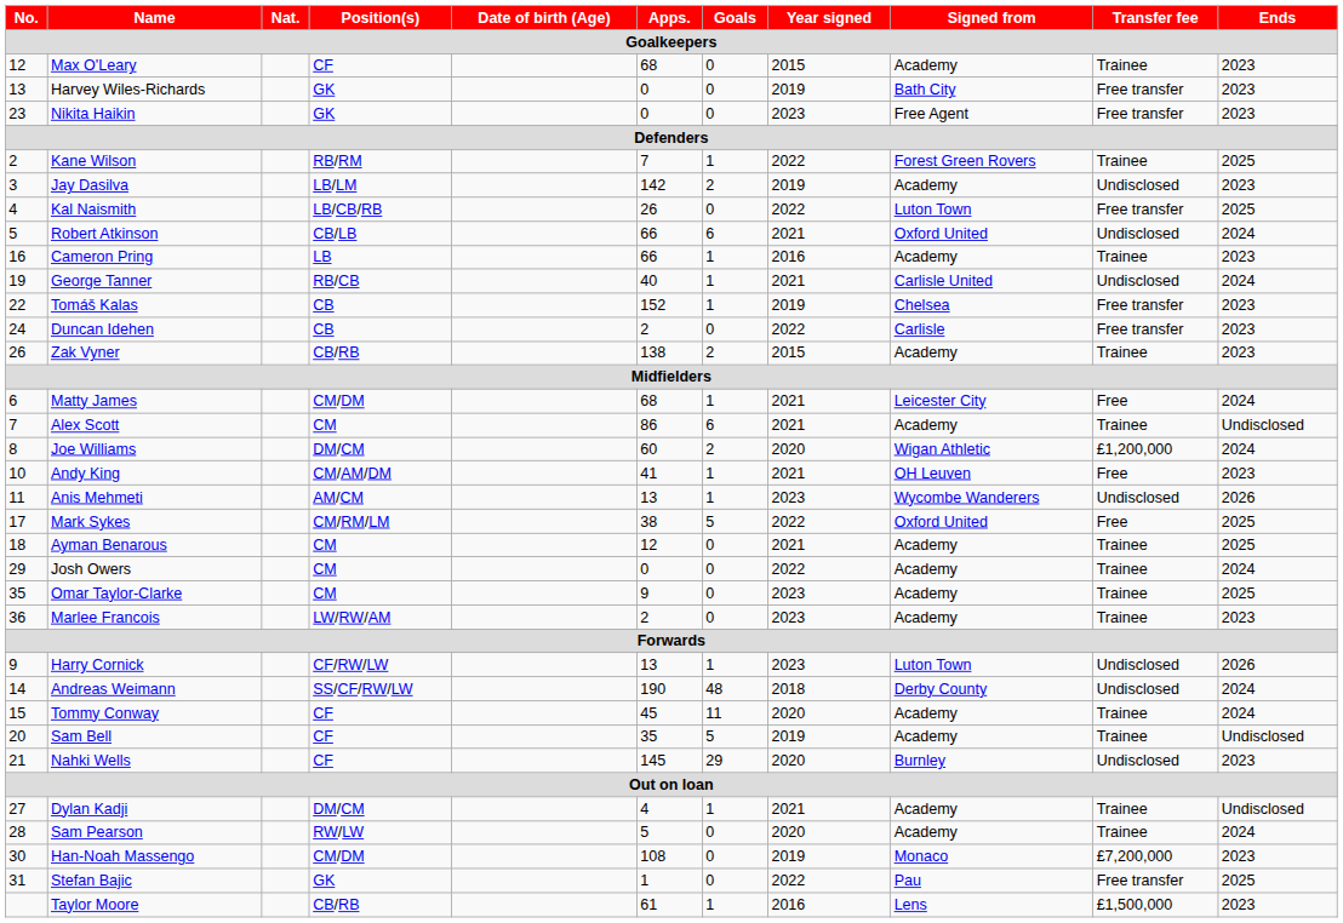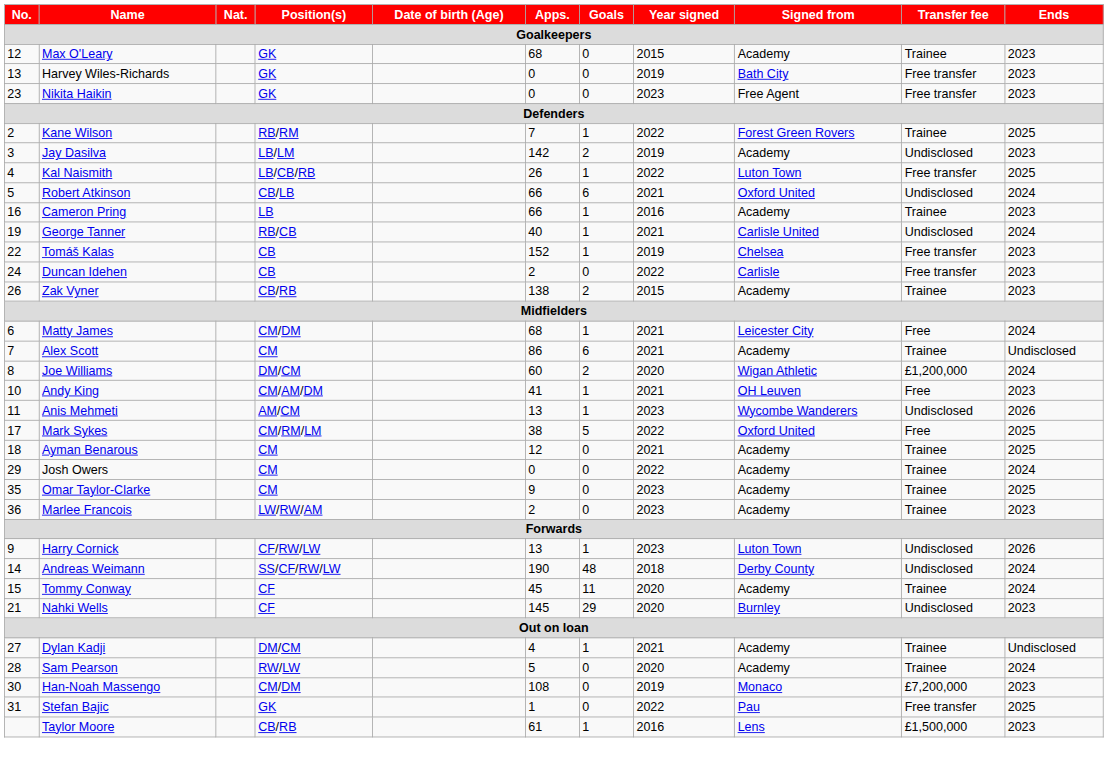Max O'Leary | Position(s): CF -> GK
Kal Naismith | Goals: 0 -> 1
- row: 20 | Sam Bell | CF | 35 | 5 | 2019 | Academy | Trainee | Undisclosed
